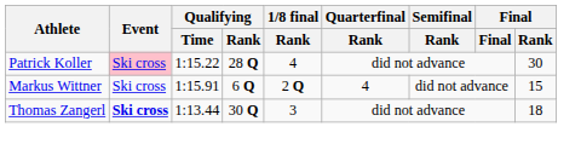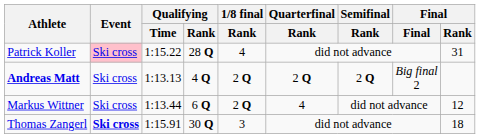Patrick Koller | Final / Rank: 30 -> 31
+ row: Andreas Matt | Ski cross | 1:13.13 | 4 Q | 2 Q | 2 Q | 2 Q | Big final 2
Markus Wittner | Qualifying / Time: 1:15.91 -> 1:13.44
Markus Wittner | Final / Rank: 15 -> 12
Thomas Zangerl | Qualifying / Time: 1:13.44 -> 1:15.91
